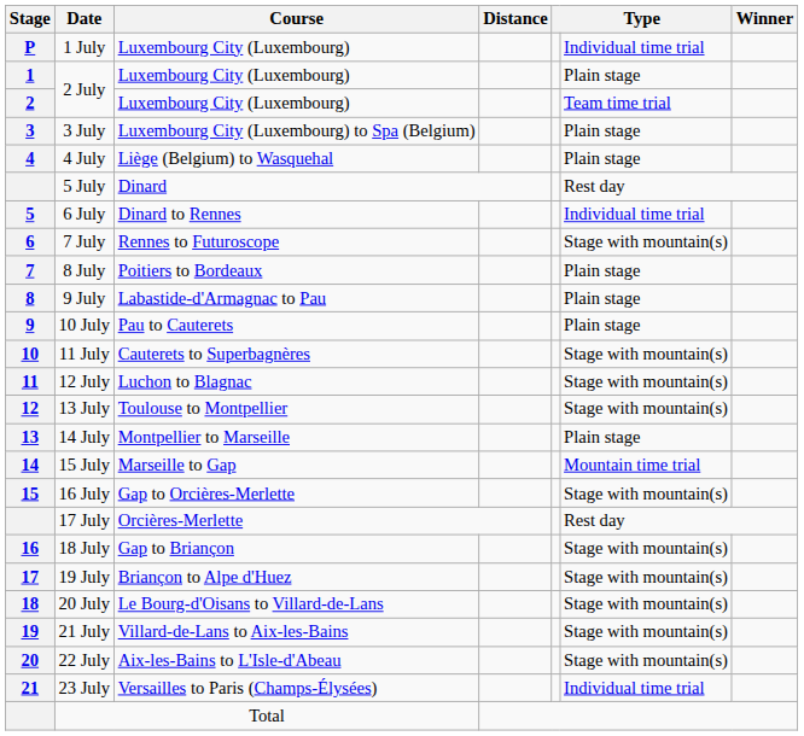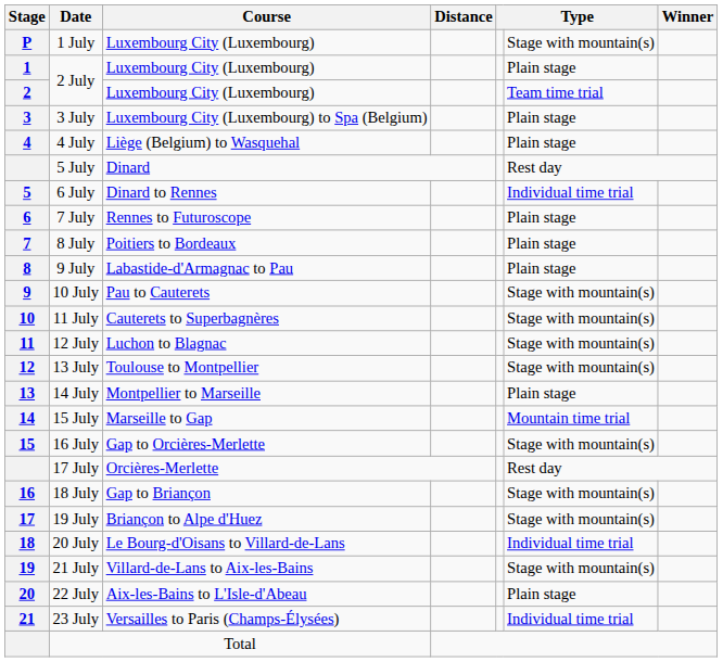1 July | column 6: Individual time trial -> Stage with mountain(s)
7 July | column 6: Stage with mountain(s) -> Plain stage
10 July | column 6: Plain stage -> Stage with mountain(s)
20 July | column 6: Stage with mountain(s) -> Individual time trial
22 July | column 6: Stage with mountain(s) -> Plain stage
